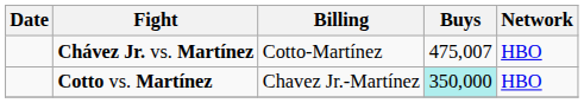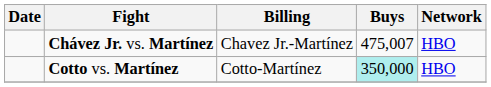Chávez Jr. vs. Martínez | Billing: Cotto-Martínez -> Chavez Jr.-Martínez
Cotto vs. Martínez | Billing: Chavez Jr.-Martínez -> Cotto-Martínez
